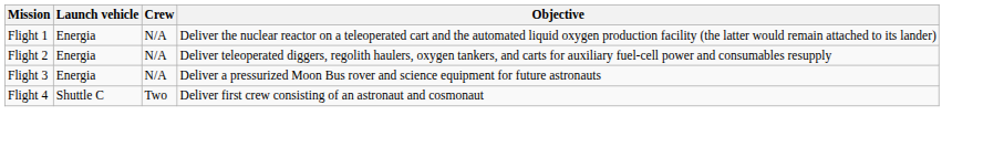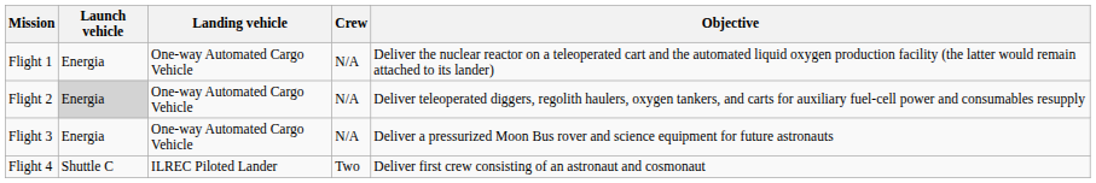+ column: Landing vehicle | One-way Automated Cargo Vehicle | One-way Automated Cargo Vehicle | One-way Automated Cargo Vehicle | ILREC Piloted Lander
Flight 2 | Launch vehicle: no background -> lightgrey background
